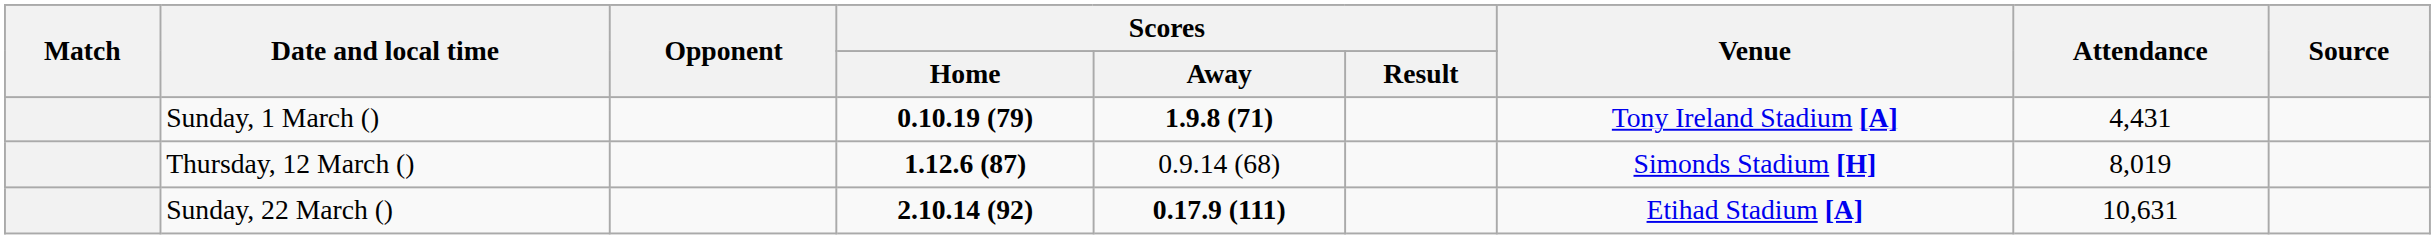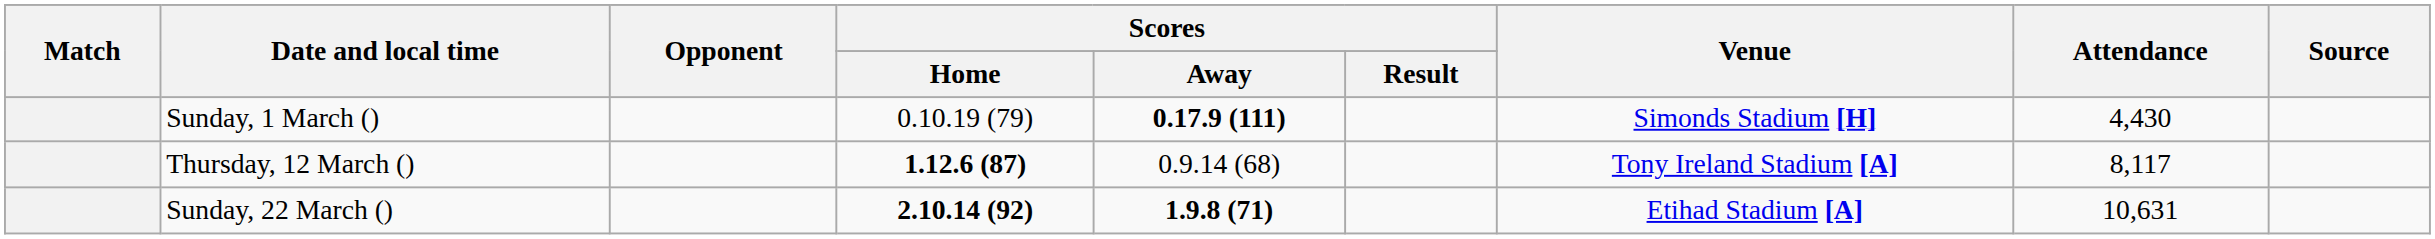Sunday, 1 March () | Scores / Home: bold -> normal
Sunday, 1 March () | Scores / Away: 1.9.8 (71) -> 0.17.9 (111)
Sunday, 1 March () | Venue: Tony Ireland Stadium [A] -> Simonds Stadium [H]
Sunday, 1 March () | Attendance: 4,431 -> 4,430
Thursday, 12 March () | Venue: Simonds Stadium [H] -> Tony Ireland Stadium [A]
Thursday, 12 March () | Attendance: 8,019 -> 8,117
Sunday, 22 March () | Scores / Away: 0.17.9 (111) -> 1.9.8 (71)
